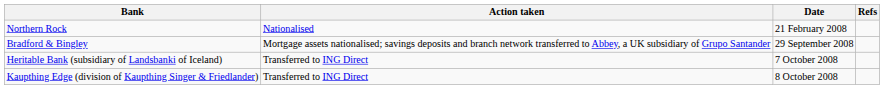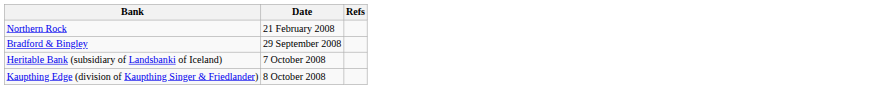- column: Action taken | Nationalised | Mortgage assets nationalised; savings deposits and branch network transferred to Abbey, a UK subsidiary of Grupo Santander | Transferred to ING Direct | Transferred to ING Direct
